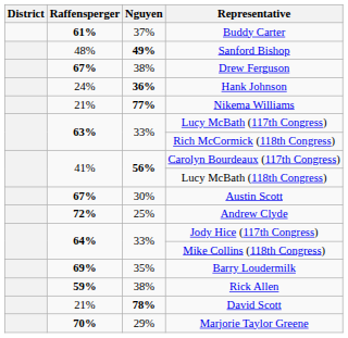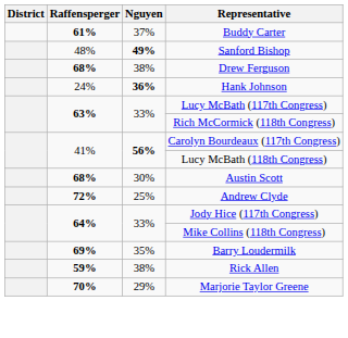Drew Ferguson | Raffensperger: 67% -> 68%
- row: 21% | 77% | Nikema Williams
Austin Scott | Raffensperger: 67% -> 68%
- row: 21% | 78% | David Scott
